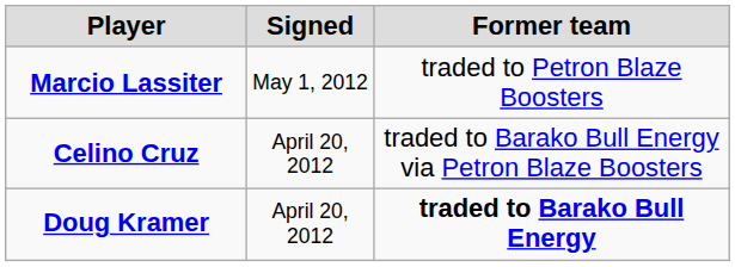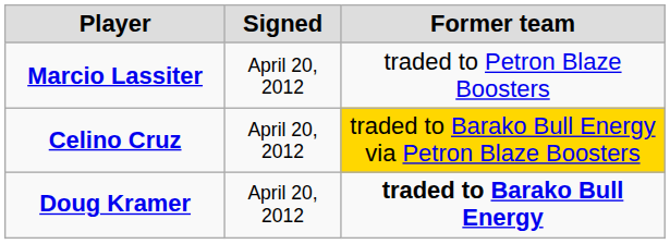Marcio Lassiter | Signed: May 1, 2012 -> April 20, 2012
Celino Cruz | Former team: no background -> gold background
